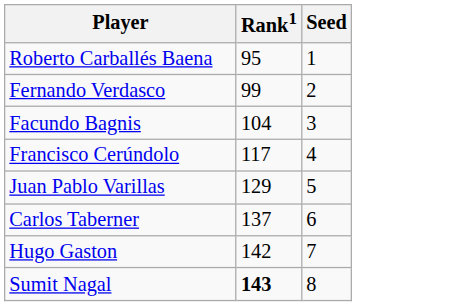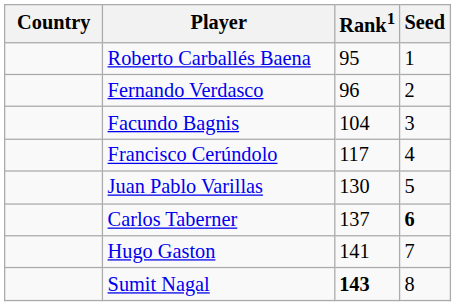+ column: Country
Fernando Verdasco | Rank1: 99 -> 96
Juan Pablo Varillas | Rank1: 129 -> 130
Carlos Taberner | Seed: normal -> bold
Hugo Gaston | Rank1: 142 -> 141
